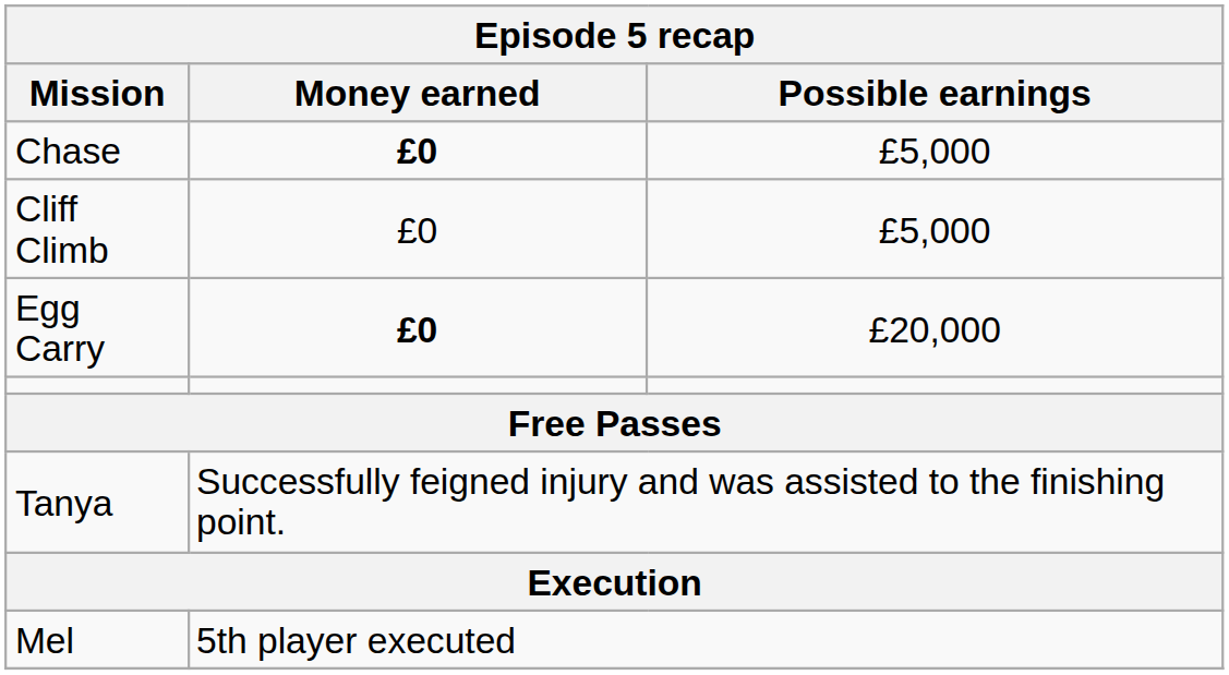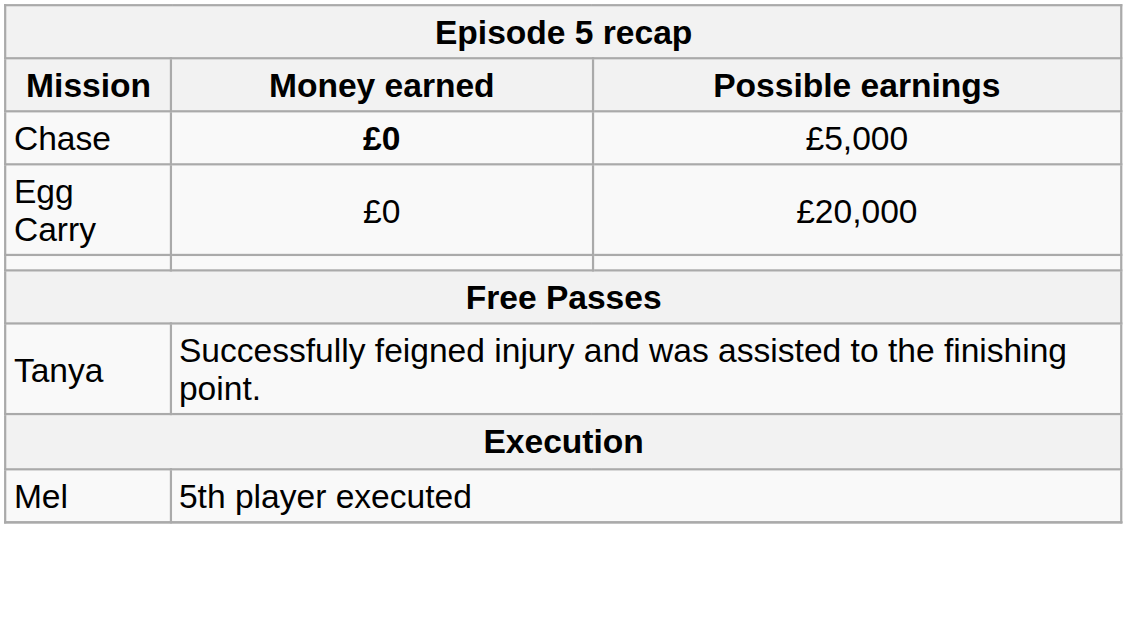- row: Cliff Climb | £0 | £5,000
Egg Carry | Money earned: bold -> normal
